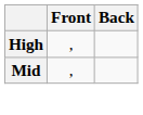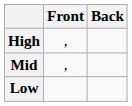+ row: Low
